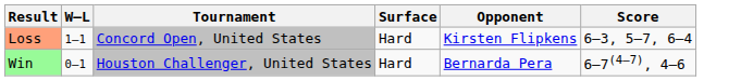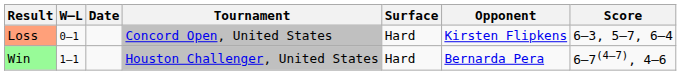+ column: Date
Loss | W–L: 1–1 -> 0–1
Win | W–L: 0–1 -> 1–1
